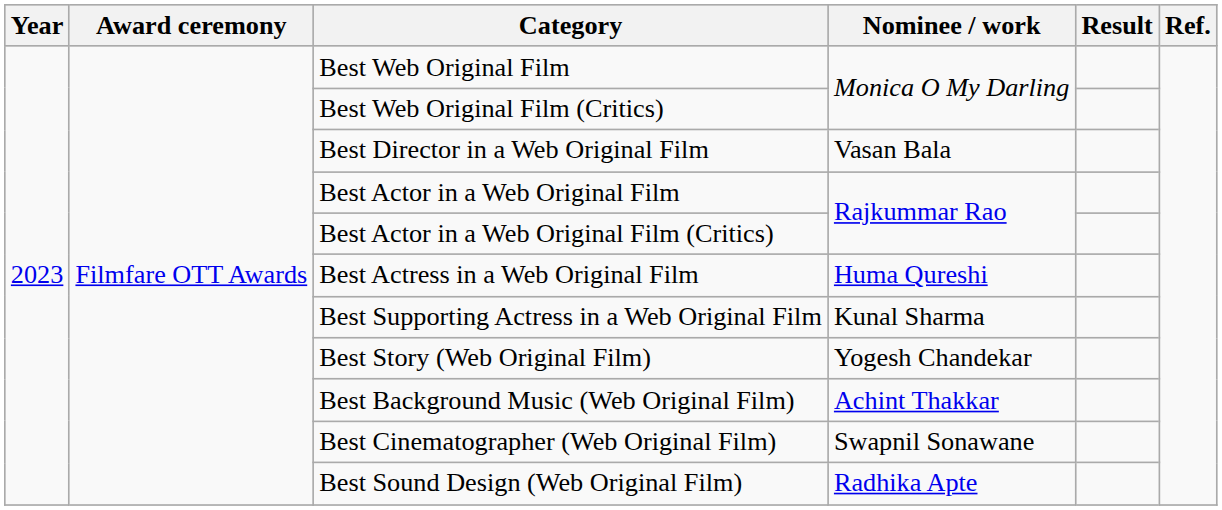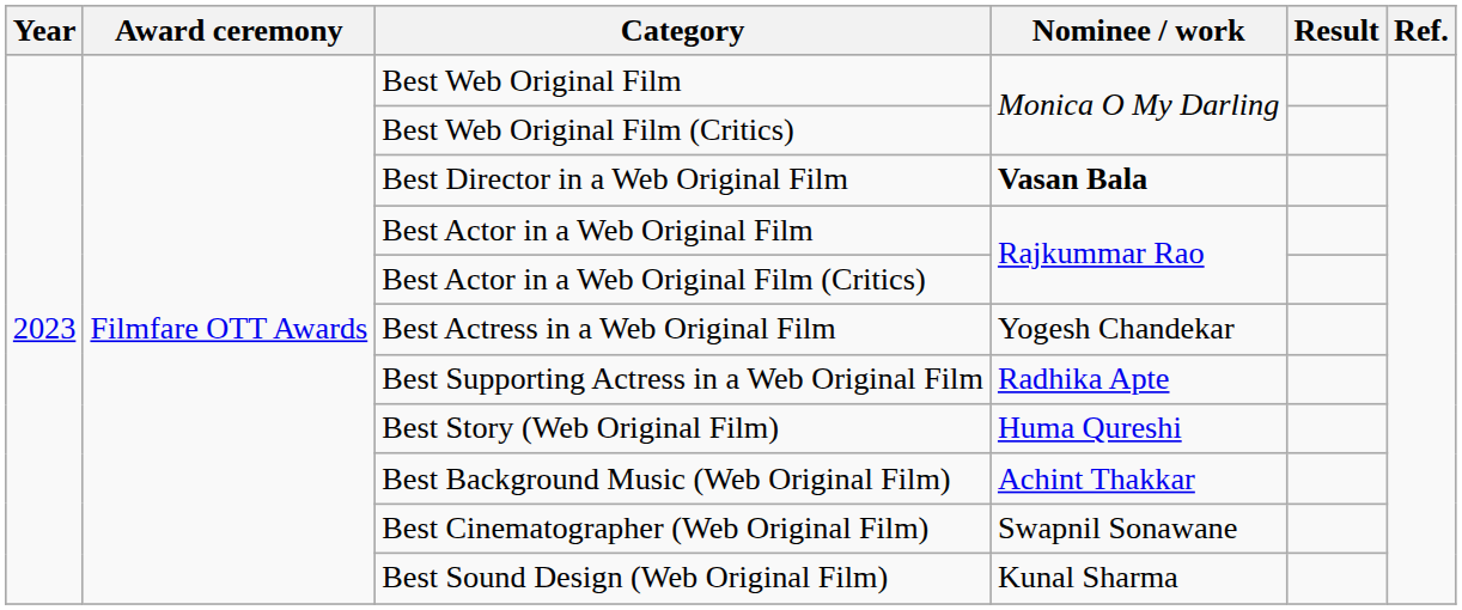Best Director in a Web Original Film | Nominee / work: normal -> bold
Best Actress in a Web Original Film | Nominee / work: Huma Qureshi -> Yogesh Chandekar
Best Supporting Actress in a Web Original Film | Nominee / work: Kunal Sharma -> Radhika Apte
Best Story (Web Original Film) | Nominee / work: Yogesh Chandekar -> Huma Qureshi
Best Sound Design (Web Original Film) | Nominee / work: Radhika Apte -> Kunal Sharma
